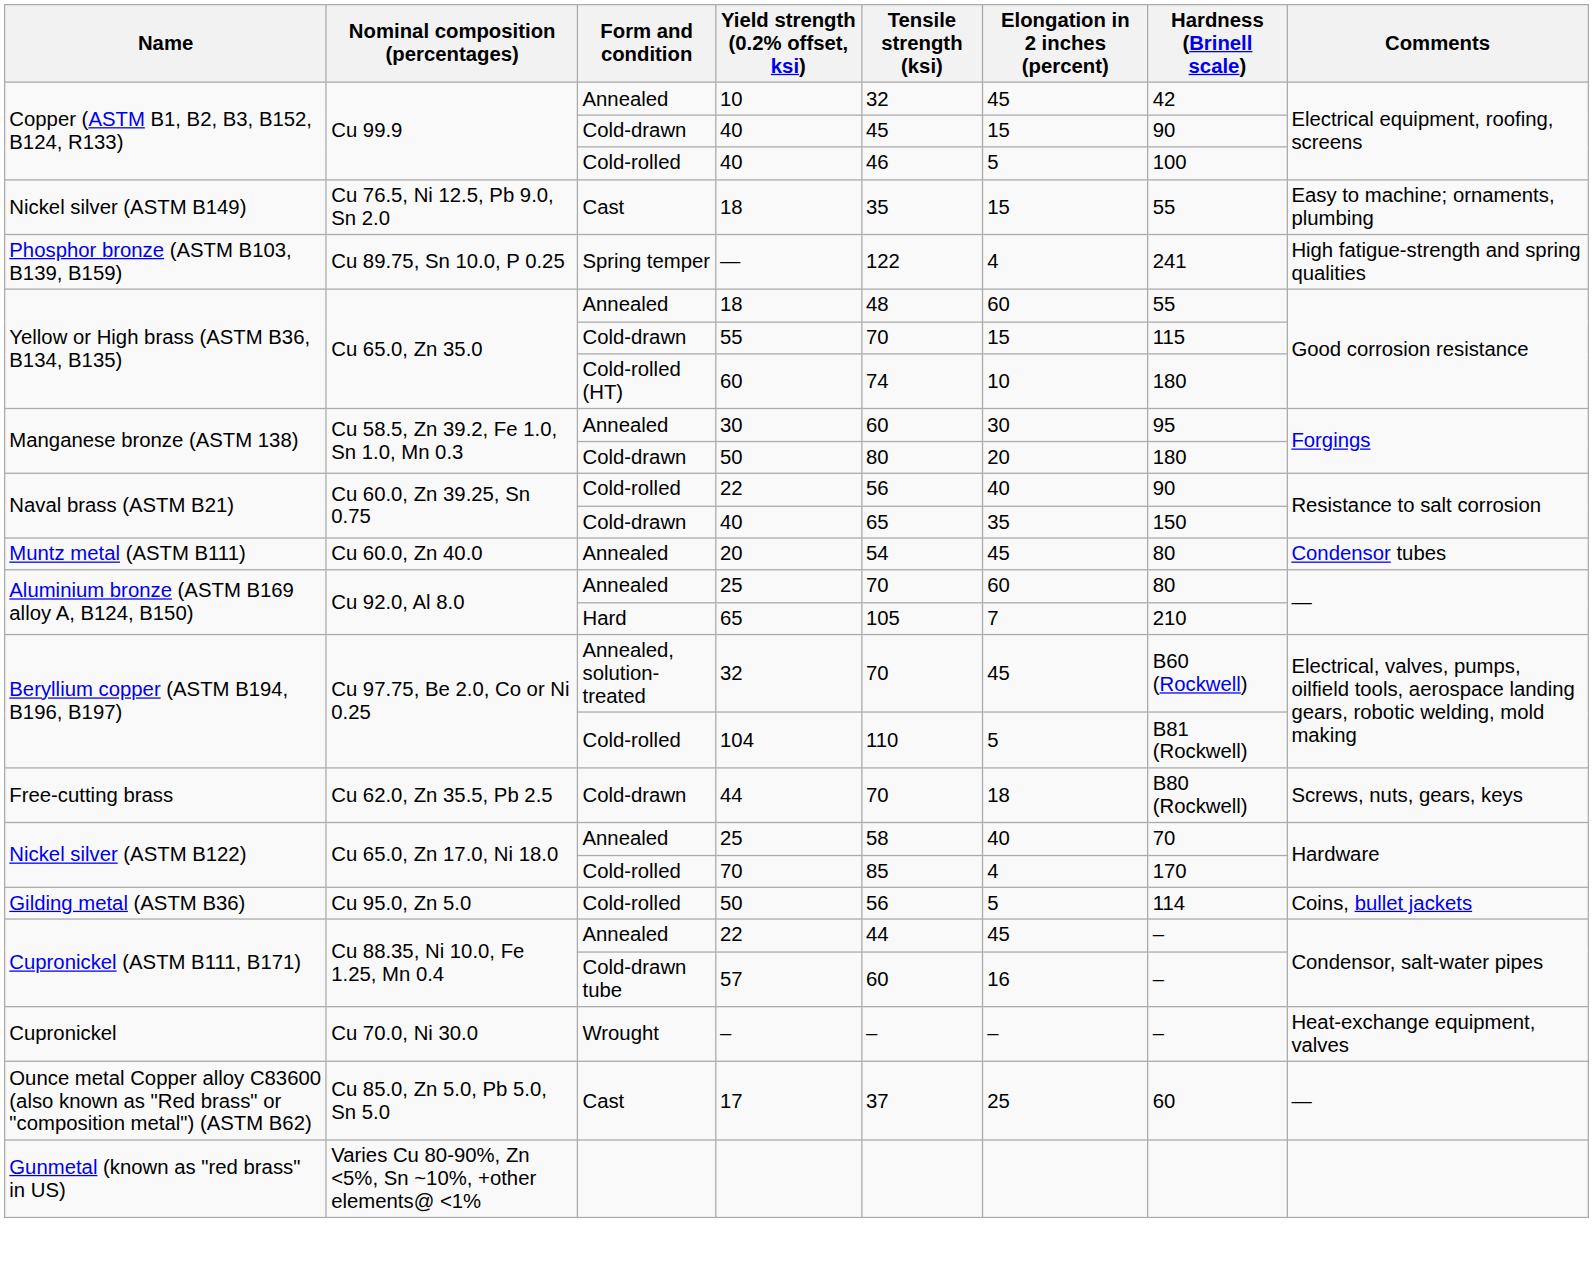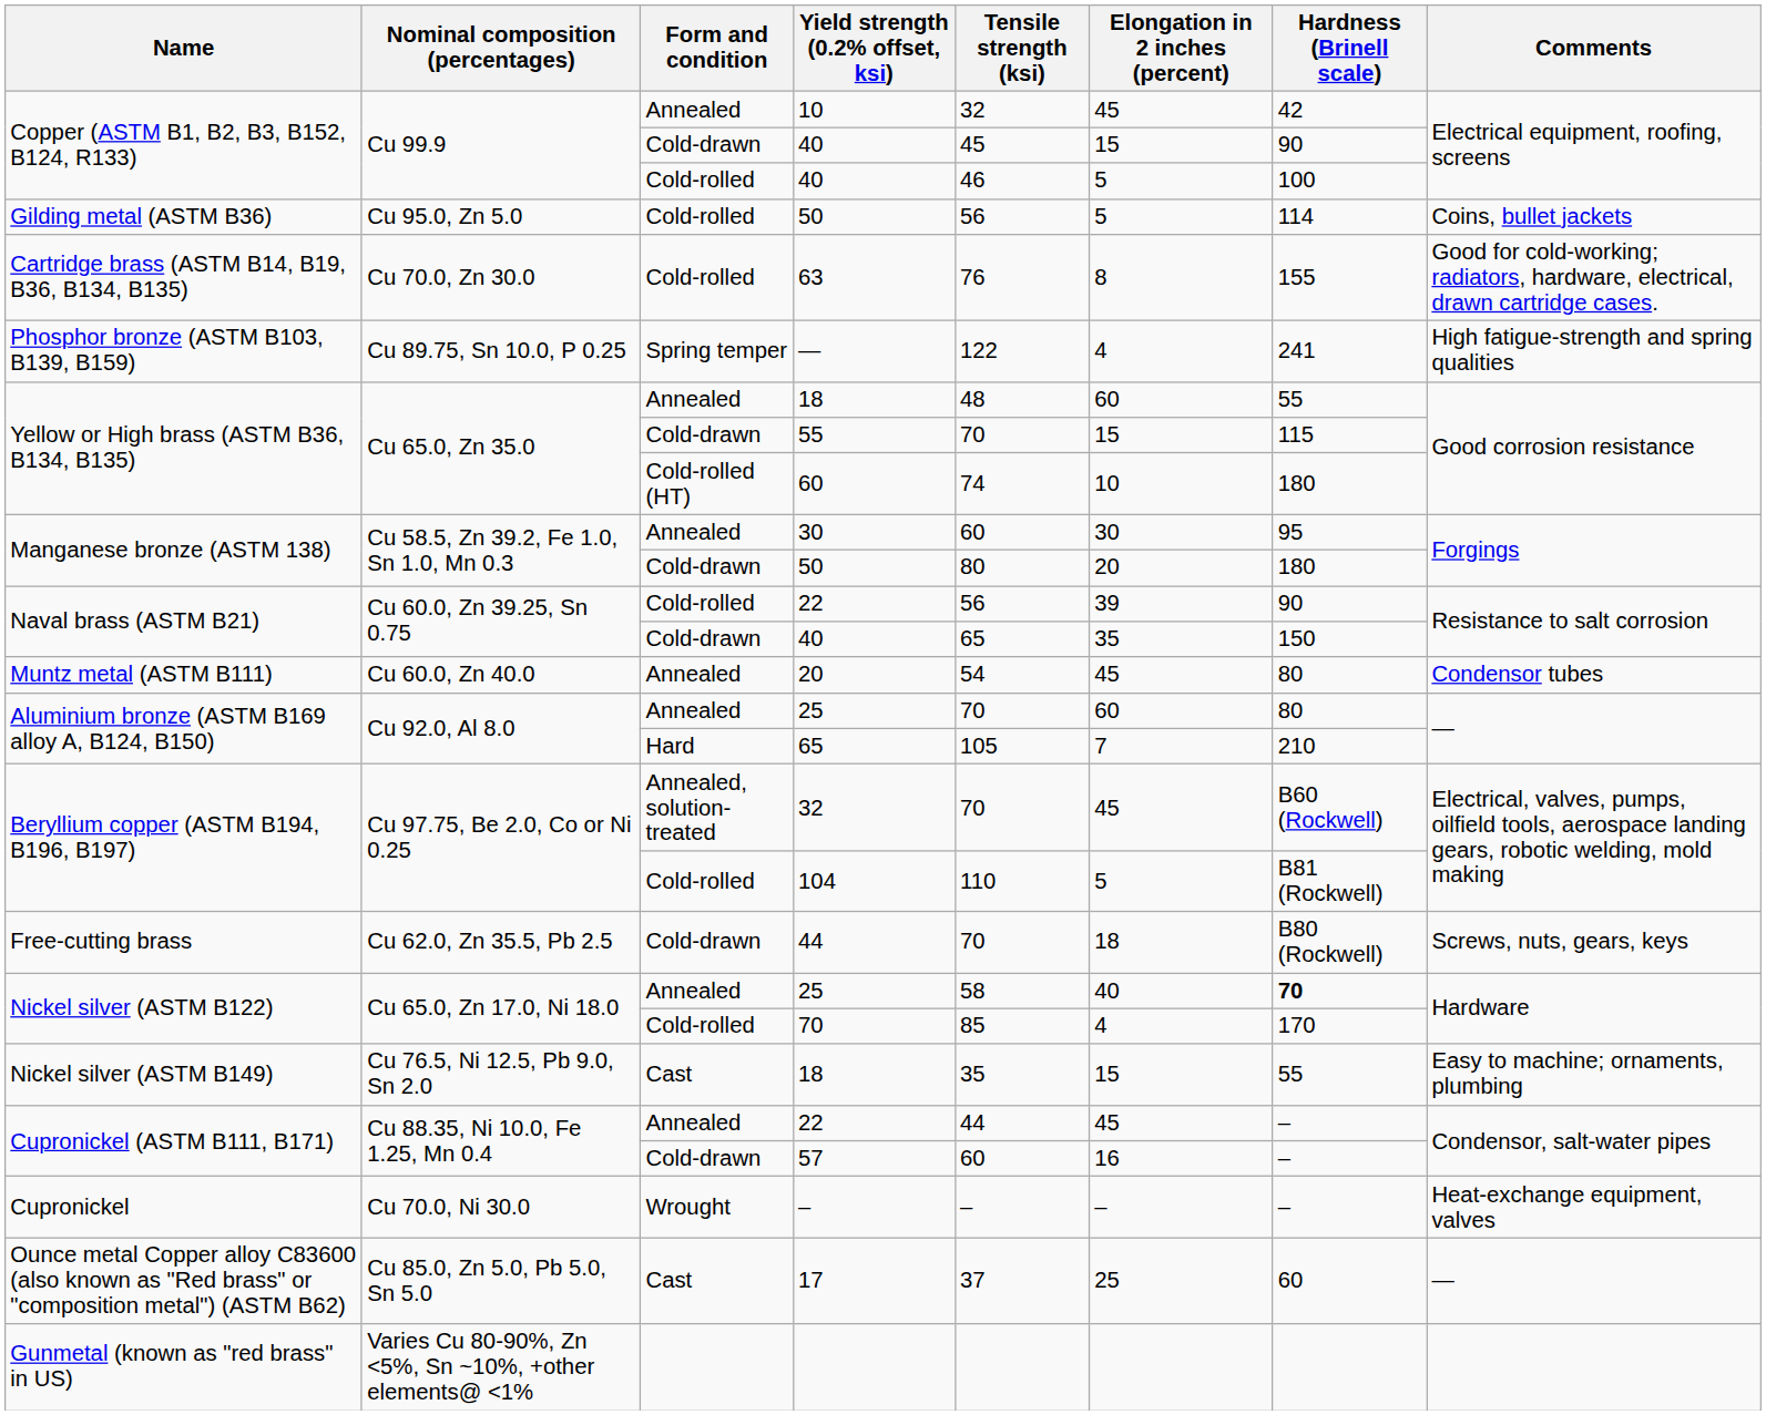rows swapped: Gilding metal (ASTM B36) / 50 <-> Nickel silver (ASTM B149) / 18
+ row: Cartridge brass (ASTM B14, B19, B36, B134, B135) | Cu 70.0, Zn 30.0 | Cold-rolled | 63 | 76 | 8 | 155 | Good for cold-working; radiators, hardware, electrical, drawn cartridge cases.
Naval brass (ASTM B21) / 22 | Elongation in 2 inches (percent): 40 -> 39
Nickel silver (ASTM B122) / 25 | Hardness (Brinell scale): normal -> bold
57 | Form and condition: Cold-drawn tube -> Cold-drawn
